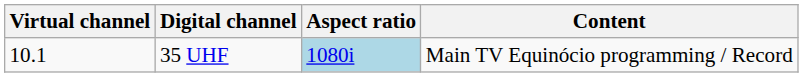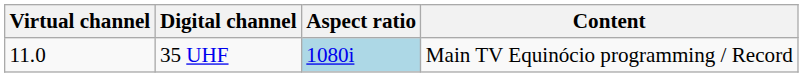35 UHF | Virtual channel: 10.1 -> 11.0
